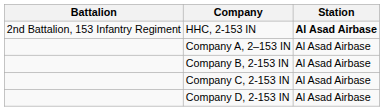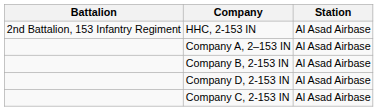HHC, 2-153 IN | Station: bold -> normal
rows swapped: Company C, 2-153 IN <-> Company D, 2-153 IN
